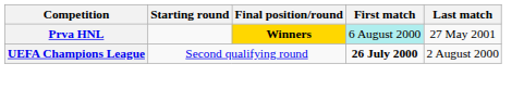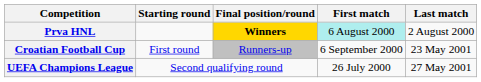Prva HNL | Last match: 27 May 2001 -> 2 August 2000
+ row: Croatian Football Cup | First round | Runners-up | 6 September 2000 | 23 May 2001
UEFA Champions League | First match: bold -> normal
UEFA Champions League | Last match: 2 August 2000 -> 27 May 2001
